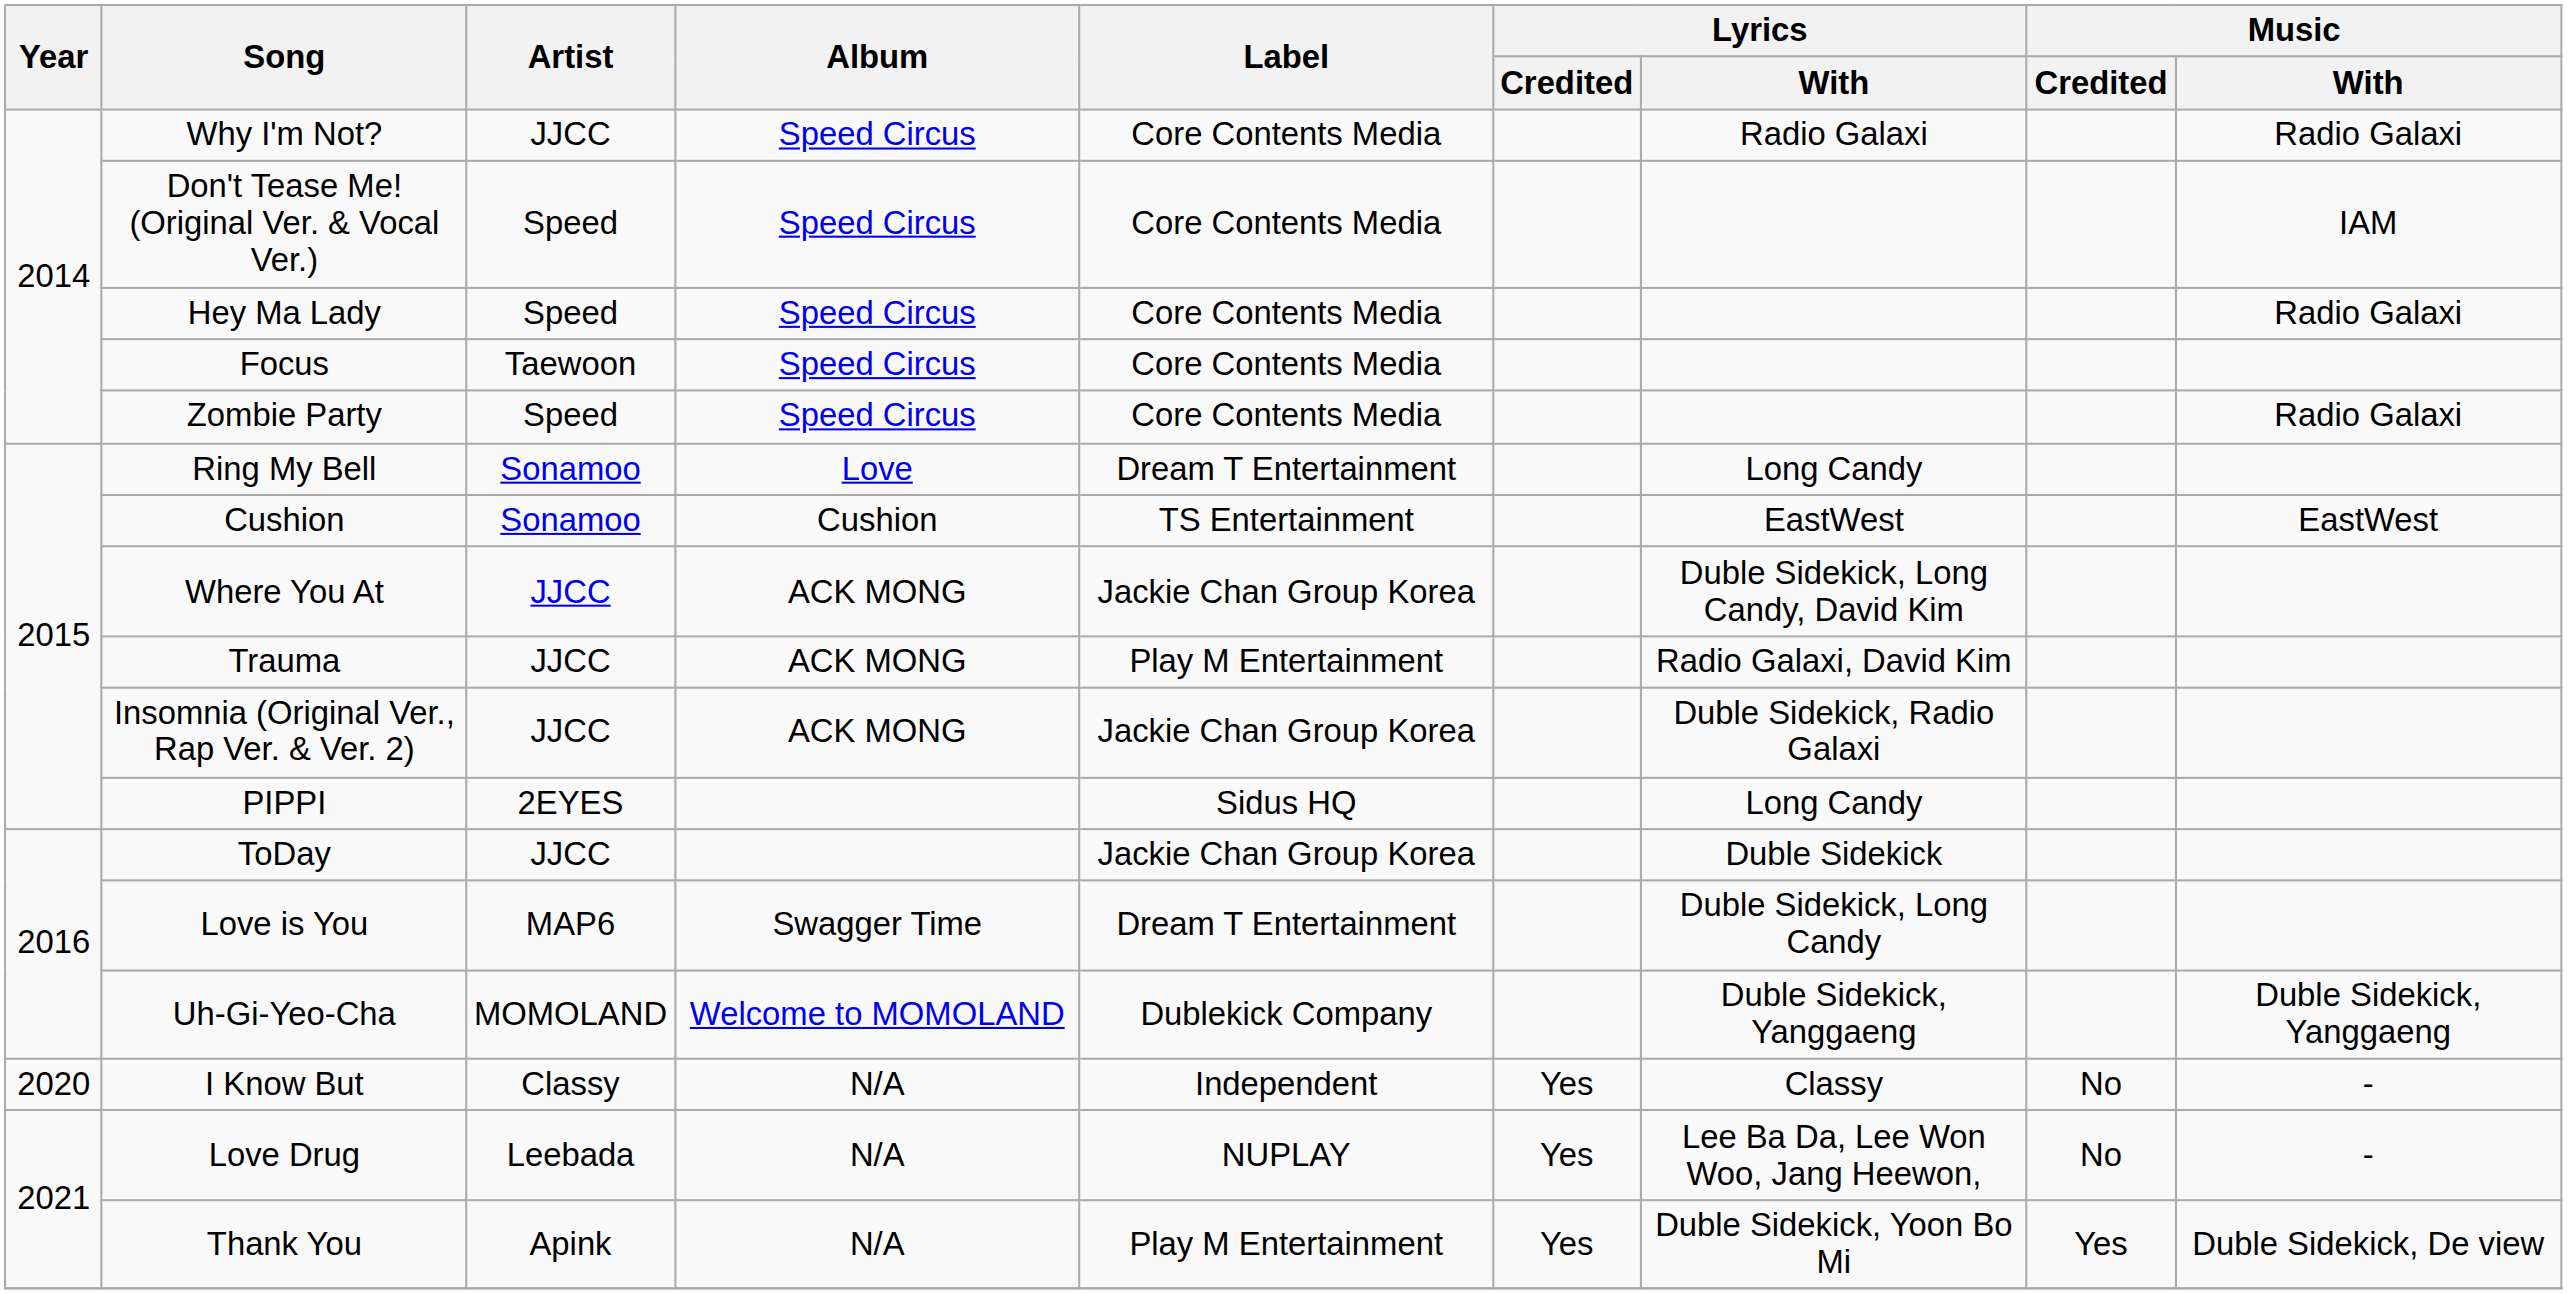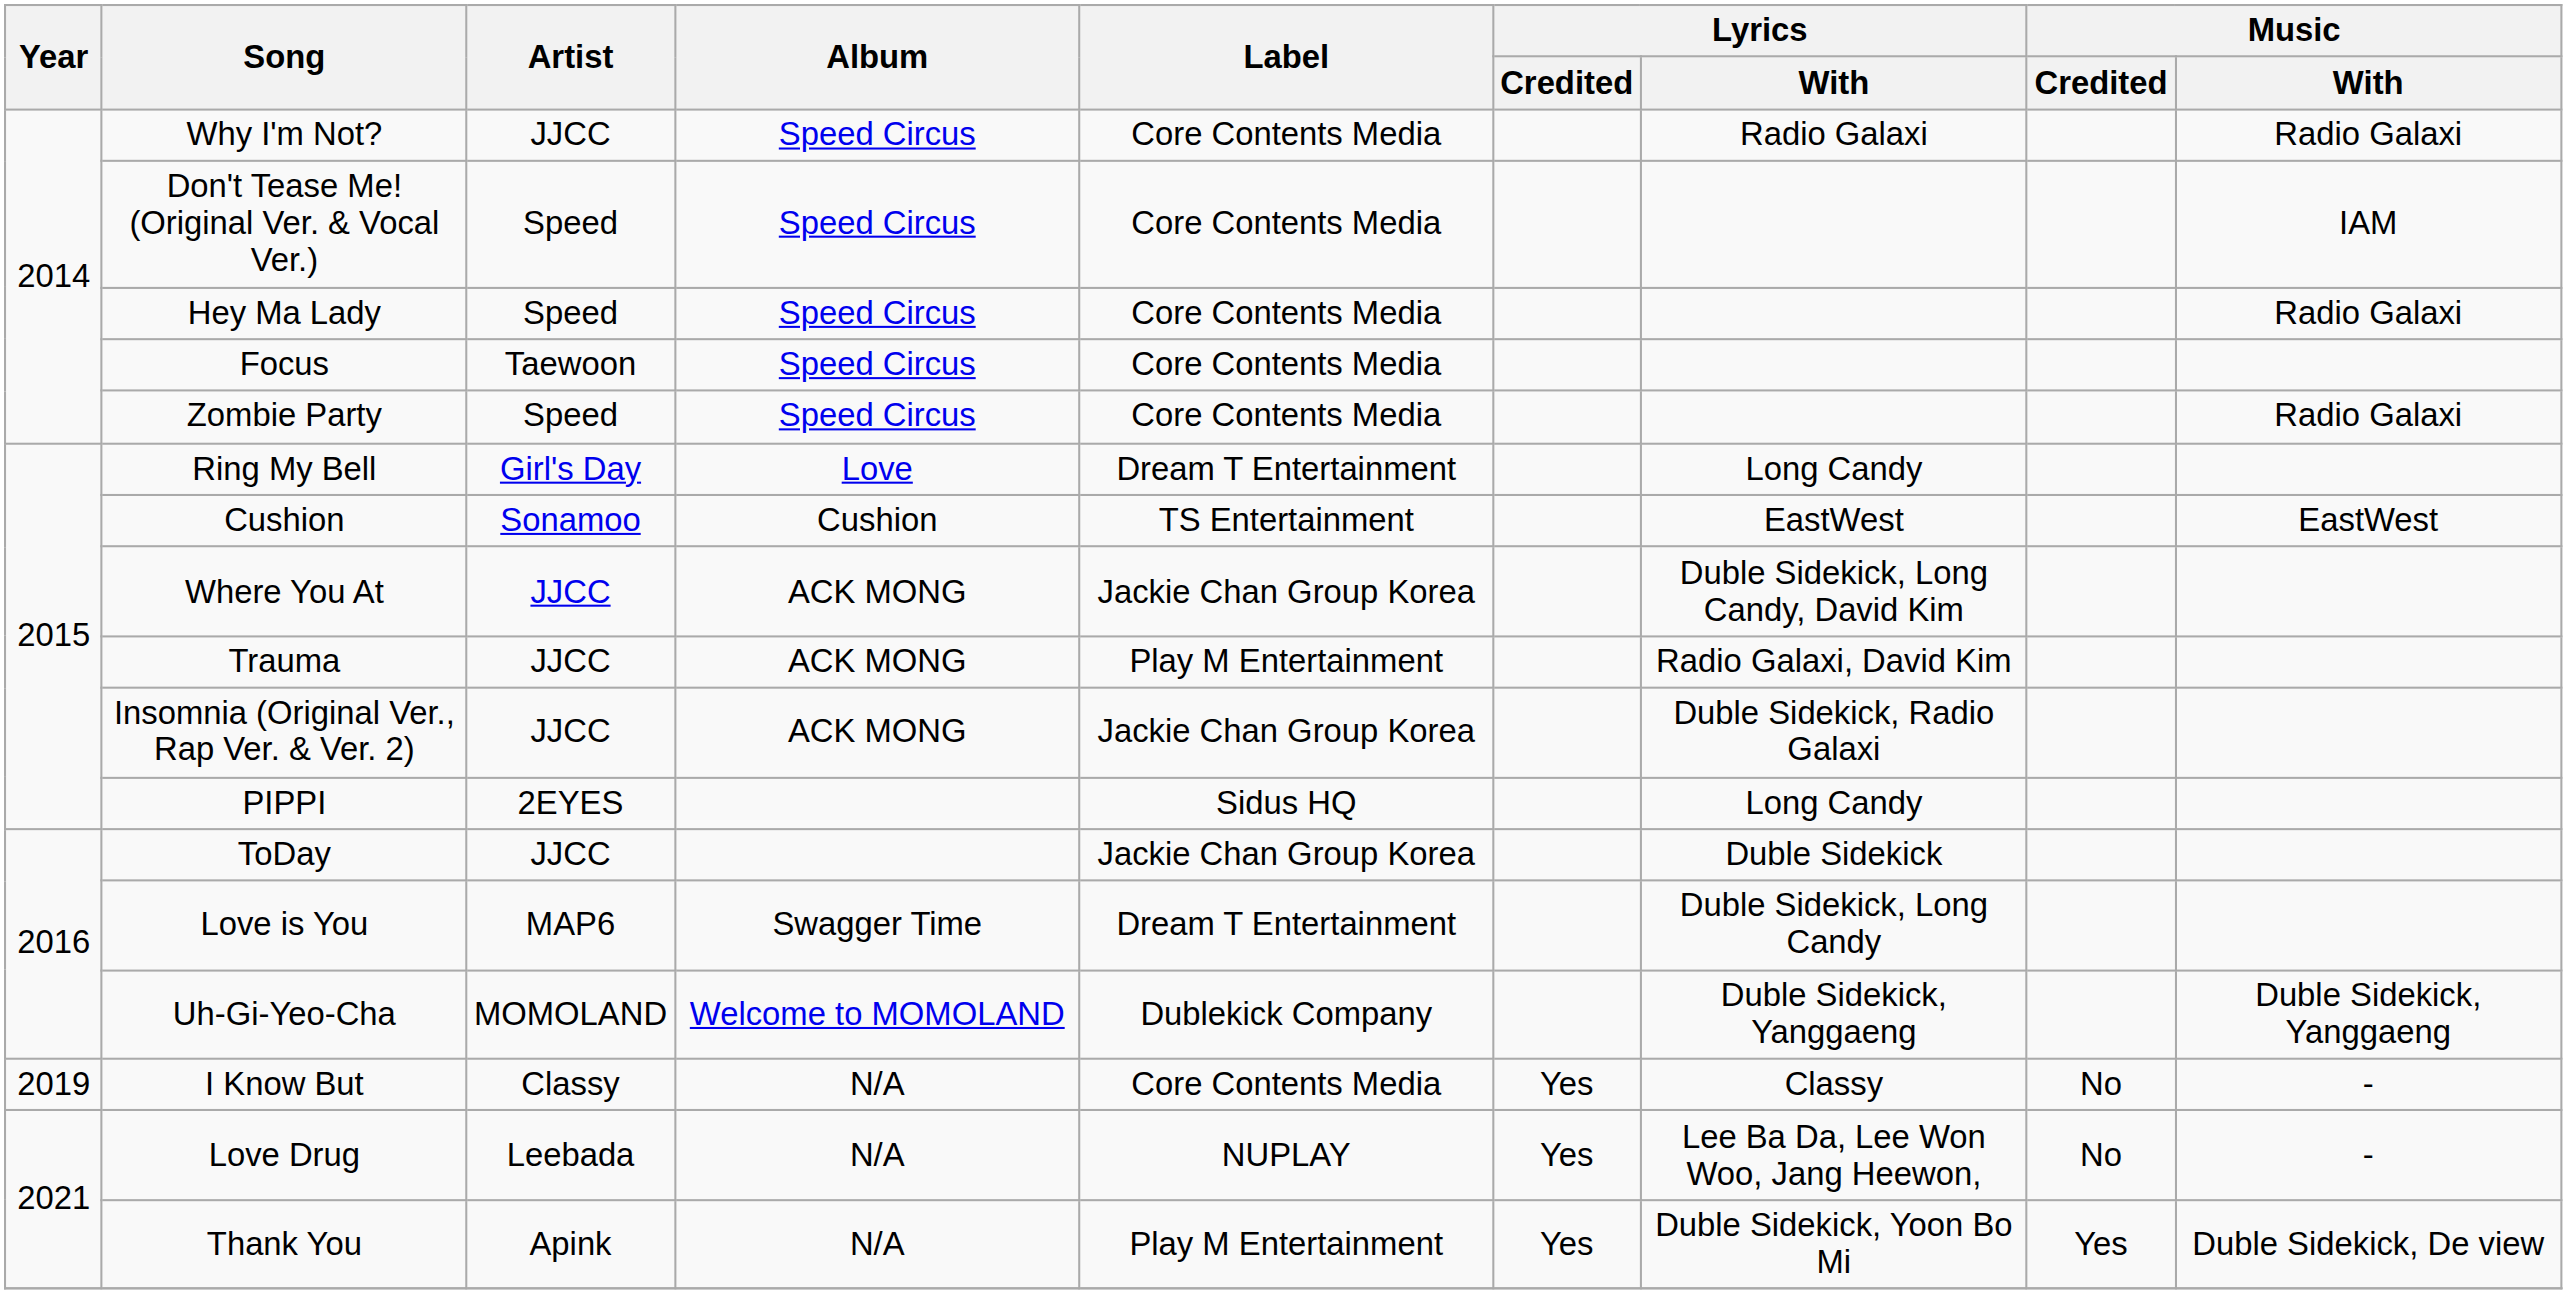Ring My Bell | Artist: Sonamoo -> Girl's Day
I Know But | Year: 2020 -> 2019
I Know But | Label: Independent -> Core Contents Media
